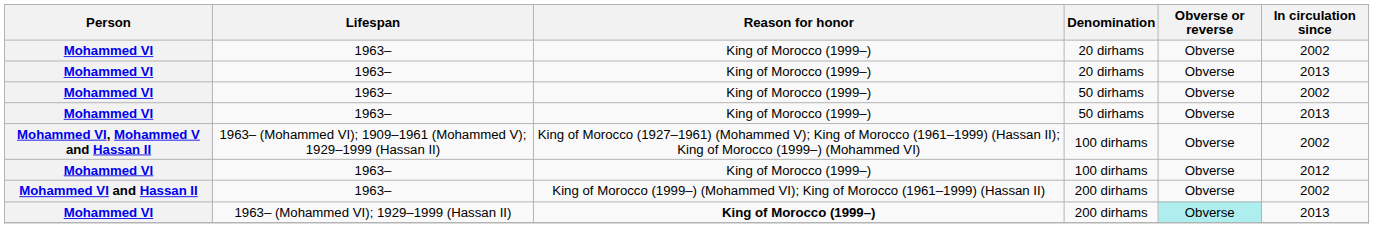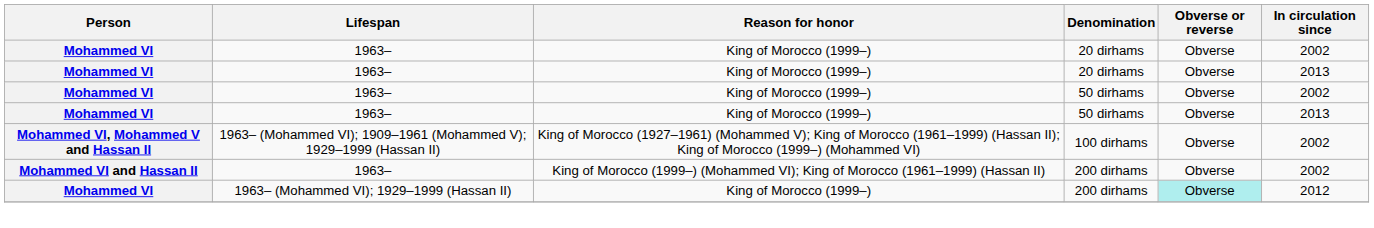- row: Mohammed VI | 1963– | King of Morocco (1999–) | 100 dirhams | Obverse | 2012
Mohammed VI / 200 dirhams | Reason for honor: bold -> normal
Mohammed VI / 200 dirhams | In circulation since: 2013 -> 2012
